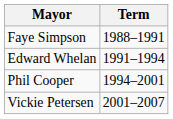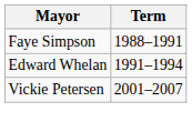- row: Phil Cooper | 1994–2001
